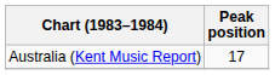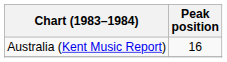Australia (Kent Music Report) | Peak position: 17 -> 16
